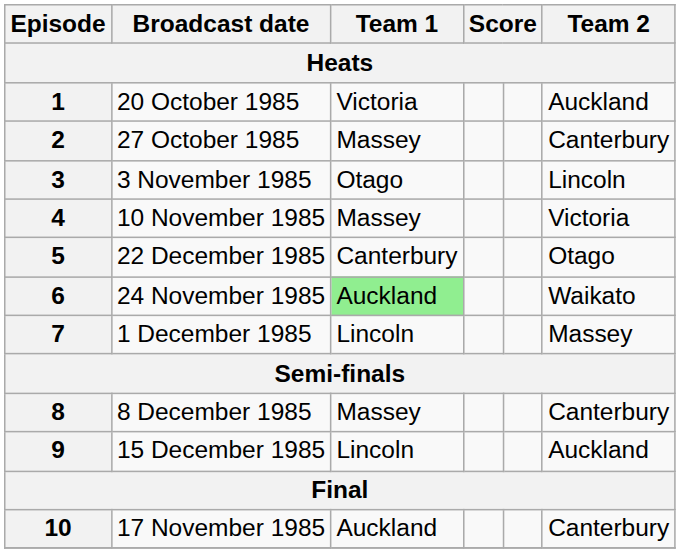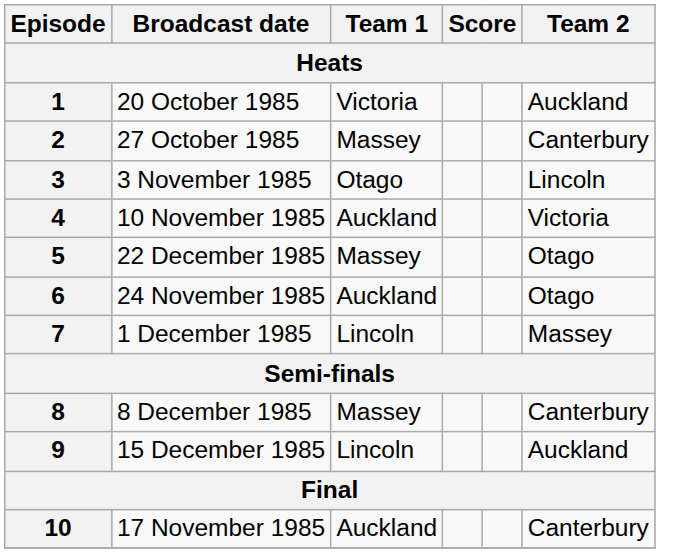4 | Team 1: Massey -> Auckland
5 | Team 1: Canterbury -> Massey
6 | Team 1: lightgreen background -> no background
6 | Team 2: Waikato -> Otago
